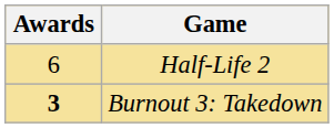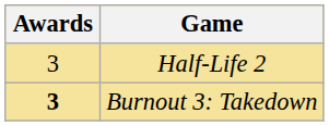Half-Life 2 | Awards: 6 -> 3
